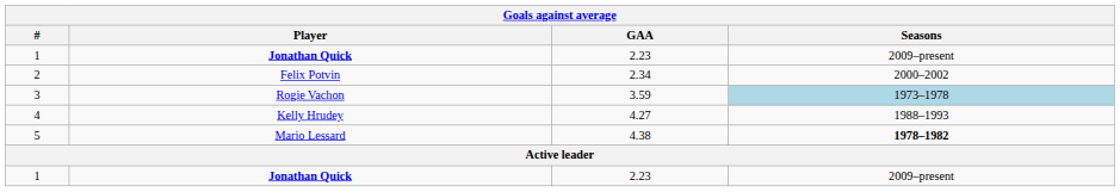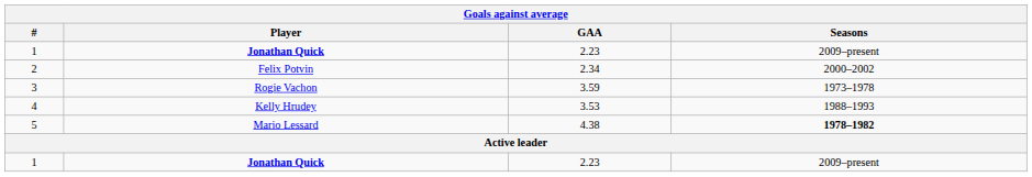3 | Seasons: lightblue background -> no background
4 | GAA: 4.27 -> 3.53
